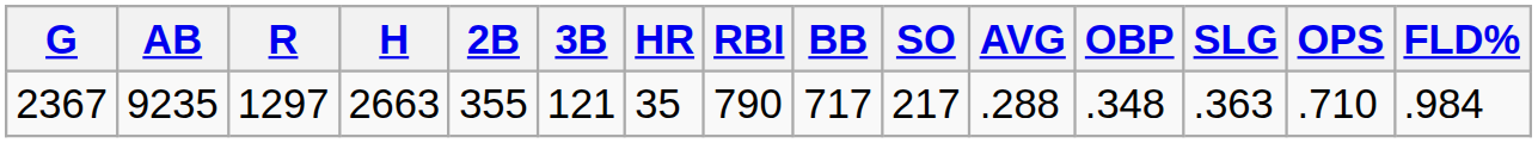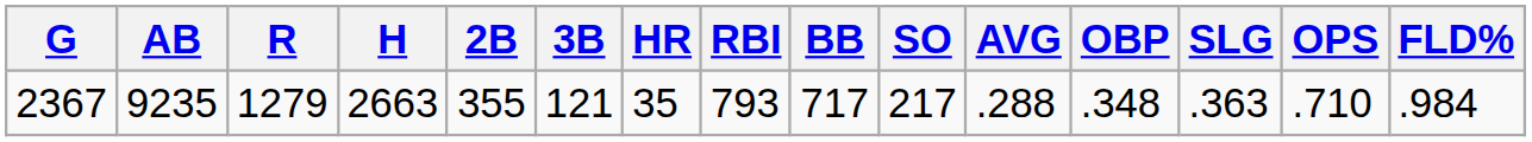2367 | R: 1297 -> 1279
2367 | RBI: 790 -> 793
